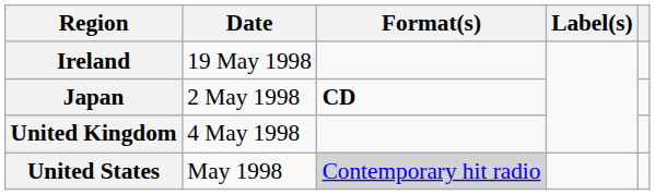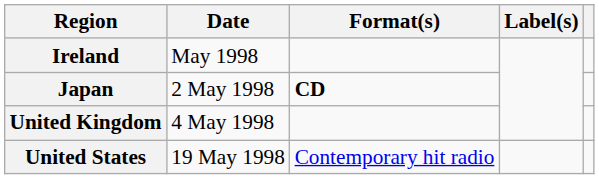Ireland | Date: 19 May 1998 -> May 1998
United States | Date: May 1998 -> 19 May 1998
United States | Format(s): lightgrey background -> no background
